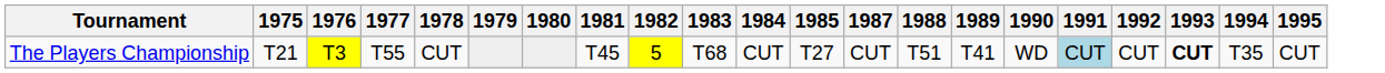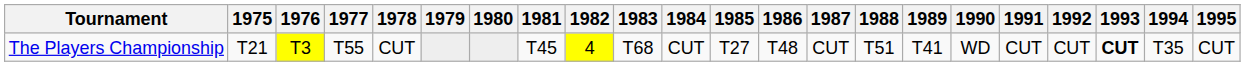+ column: 1986 | T48
The Players Championship | 1982: 5 -> 4
The Players Championship | 1991: lightblue background -> no background
